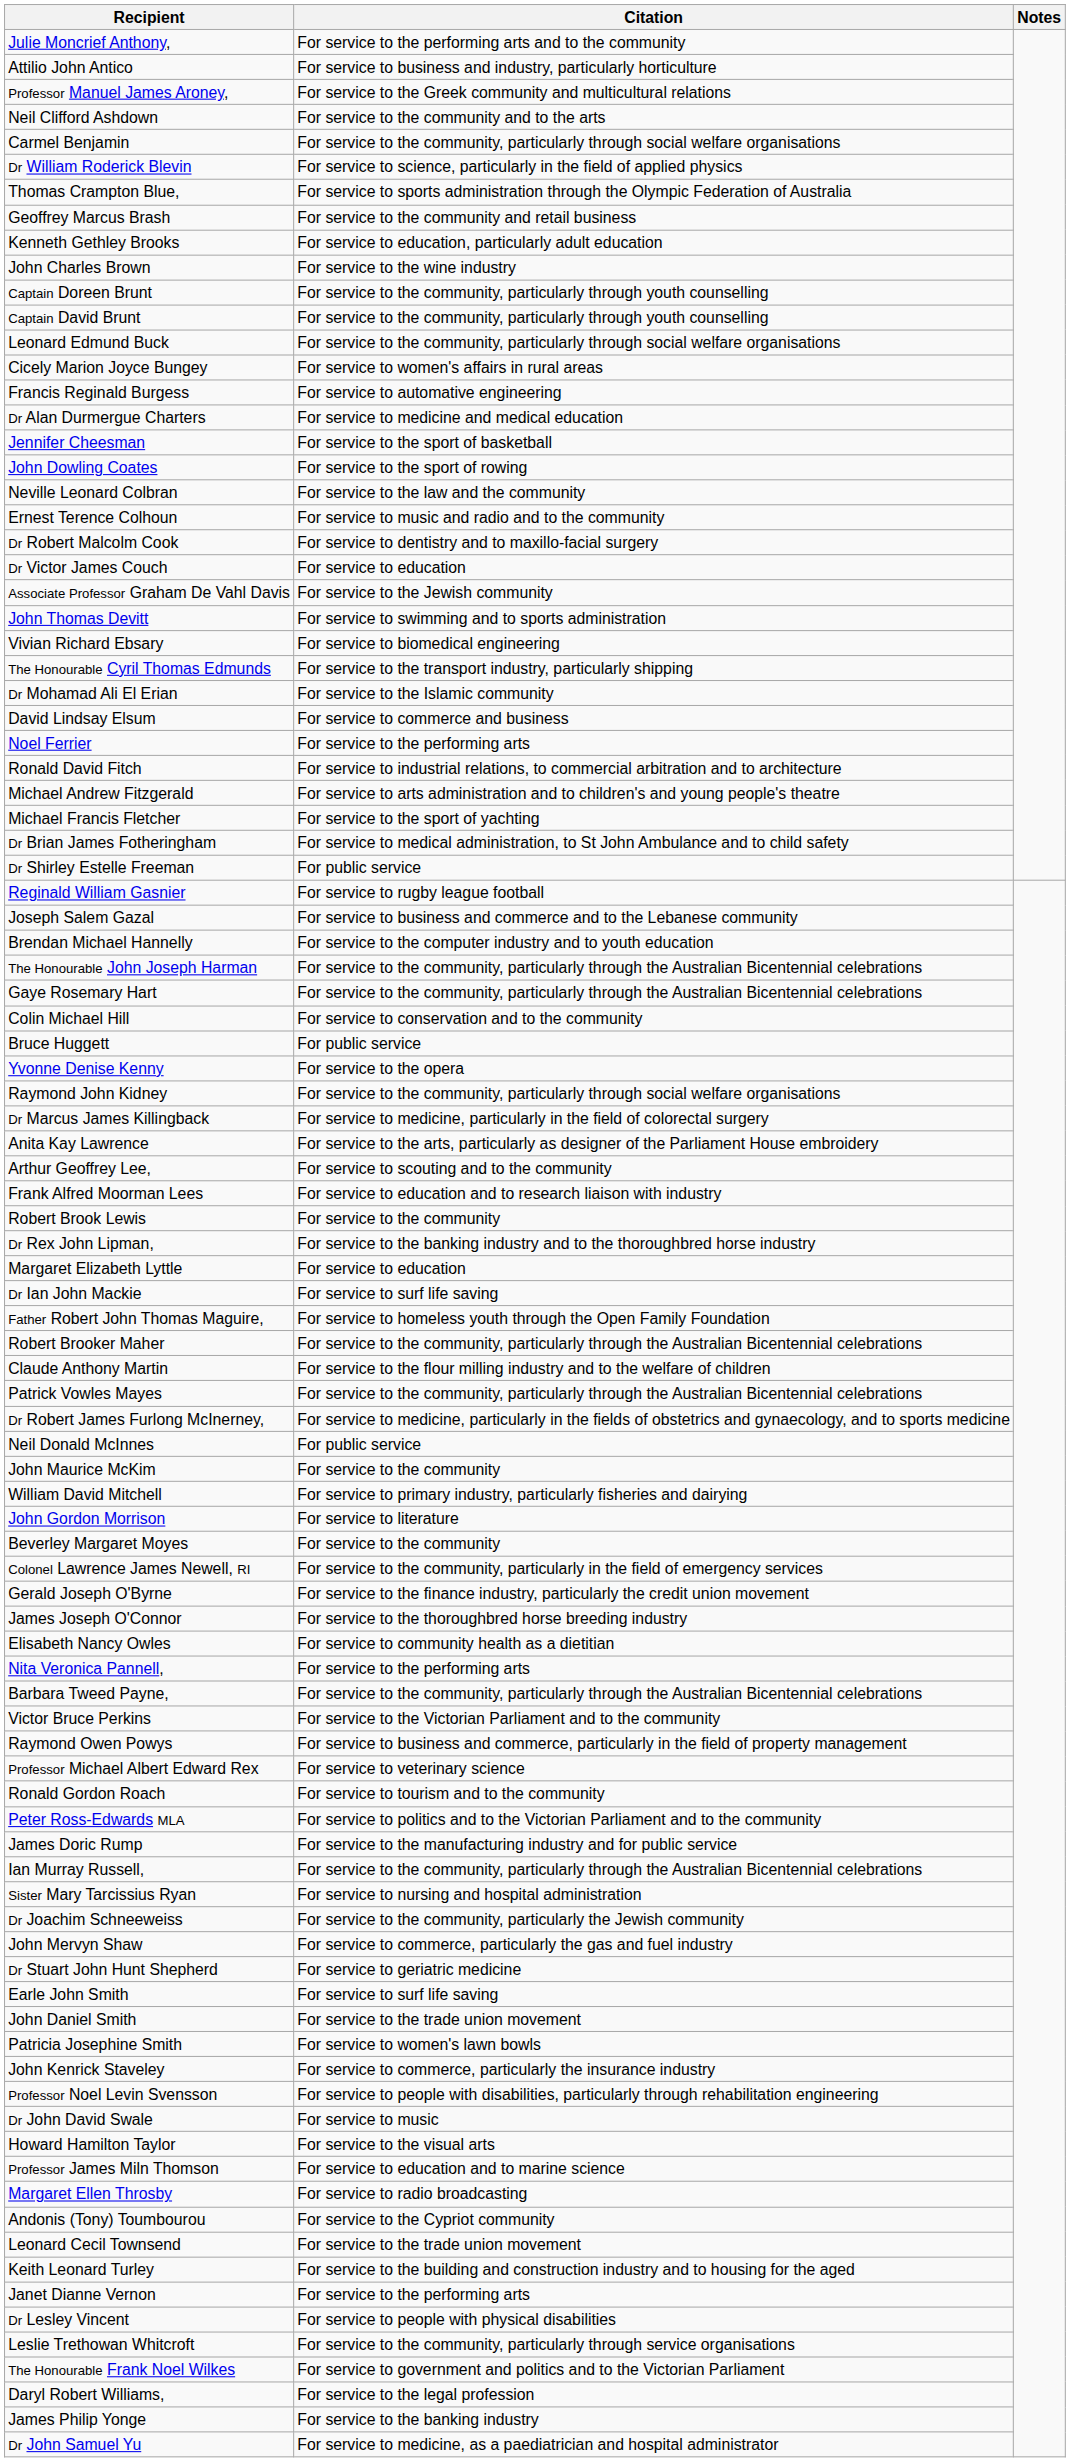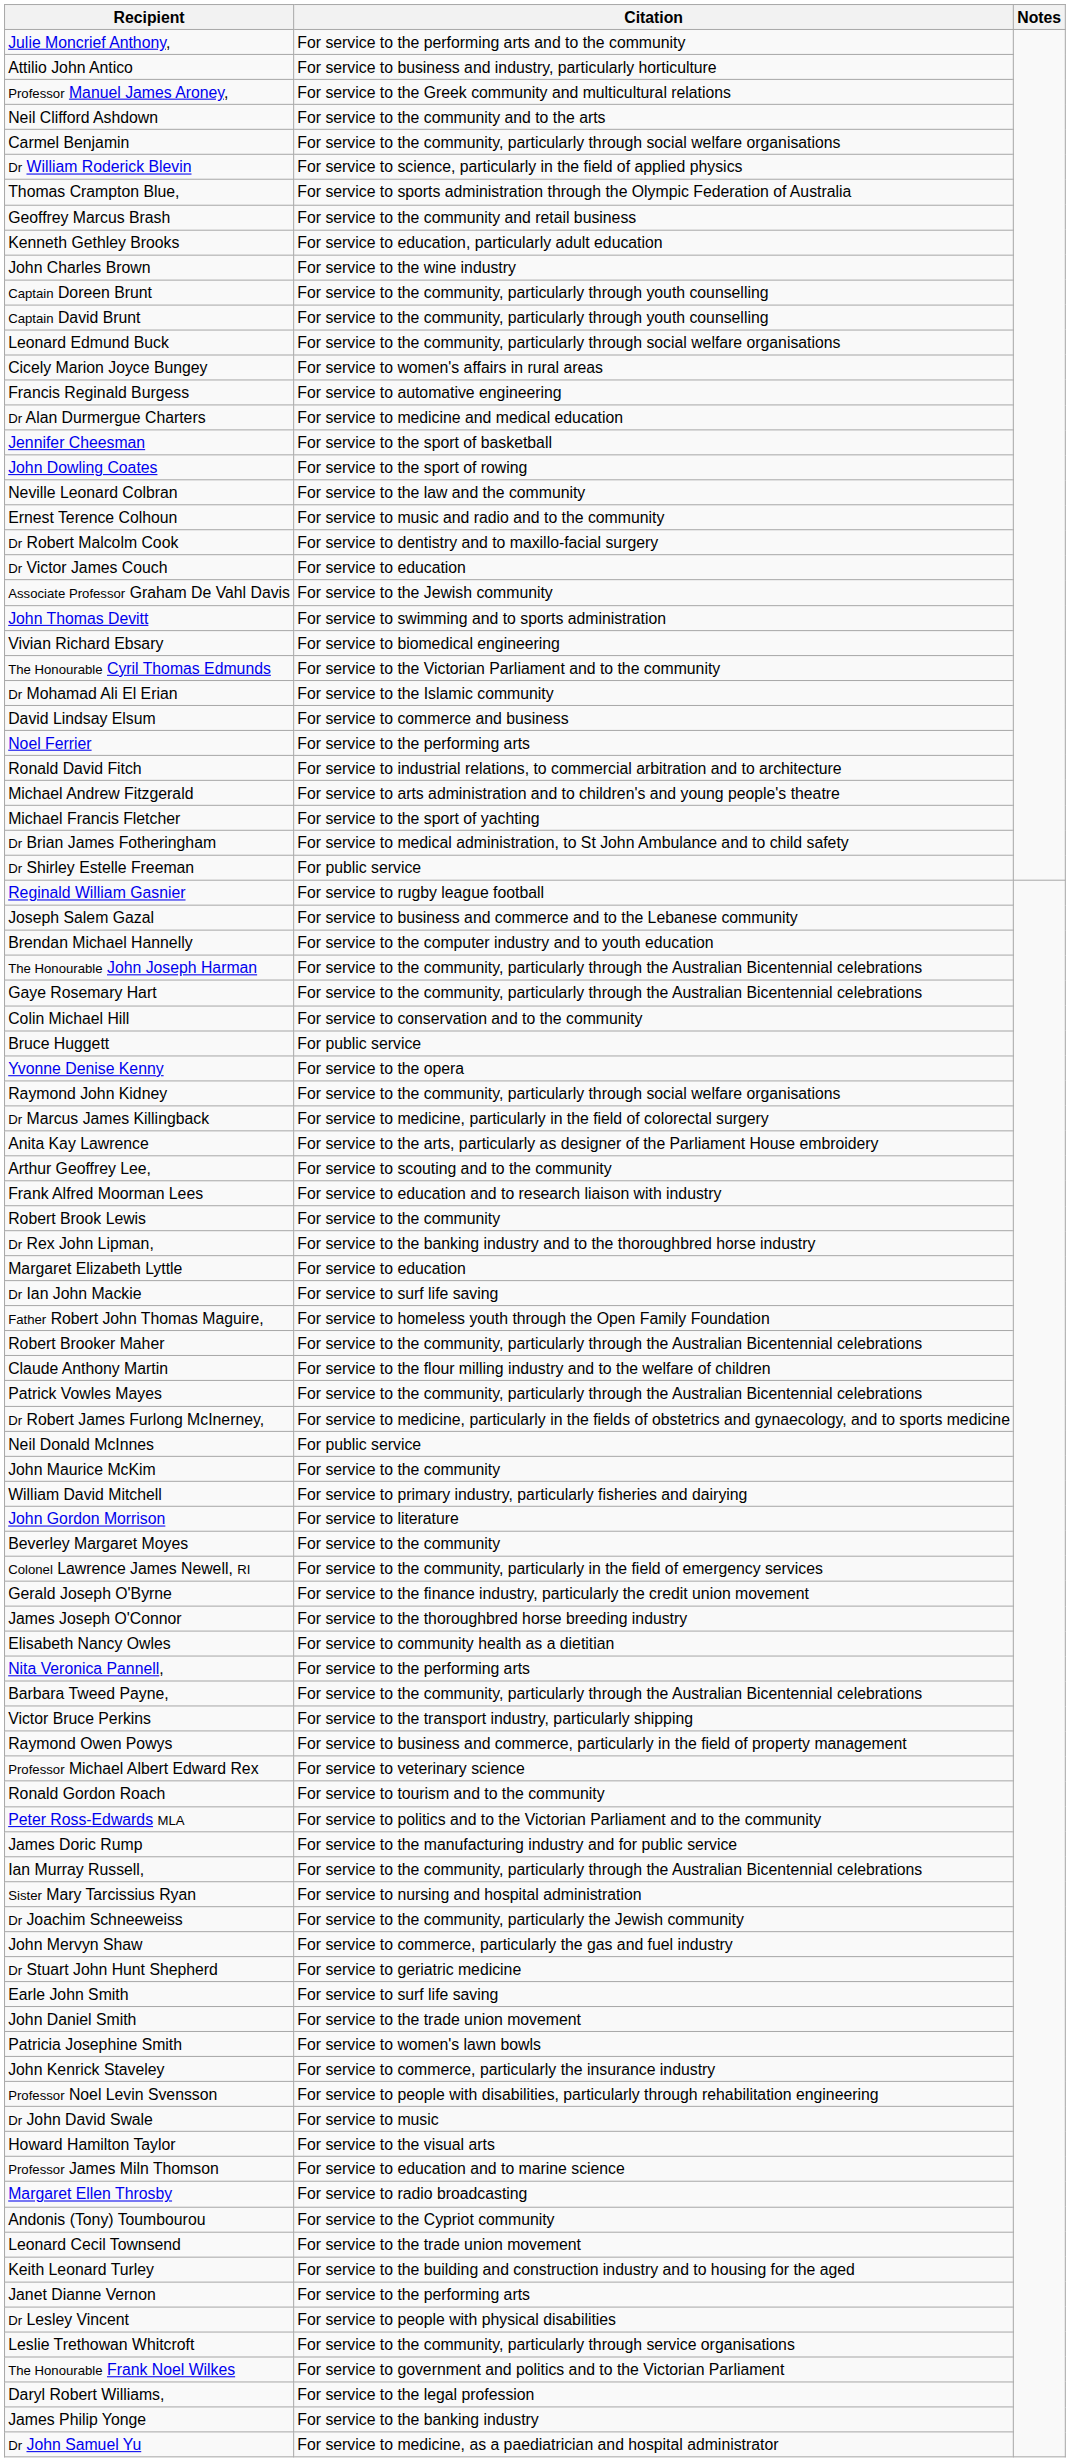The Honourable Cyril Thomas Edmunds | Citation: For service to the transport industry, particularly shipping -> For service to the Victorian Parliament and to the community
Victor Bruce Perkins | Citation: For service to the Victorian Parliament and to the community -> For service to the transport industry, particularly shipping
